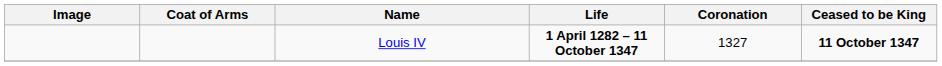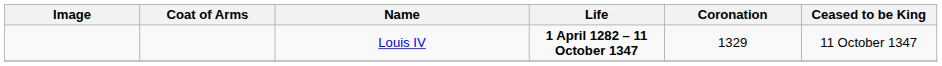Louis IV | Coronation: 1327 -> 1329
Louis IV | Ceased to be King: bold -> normal
